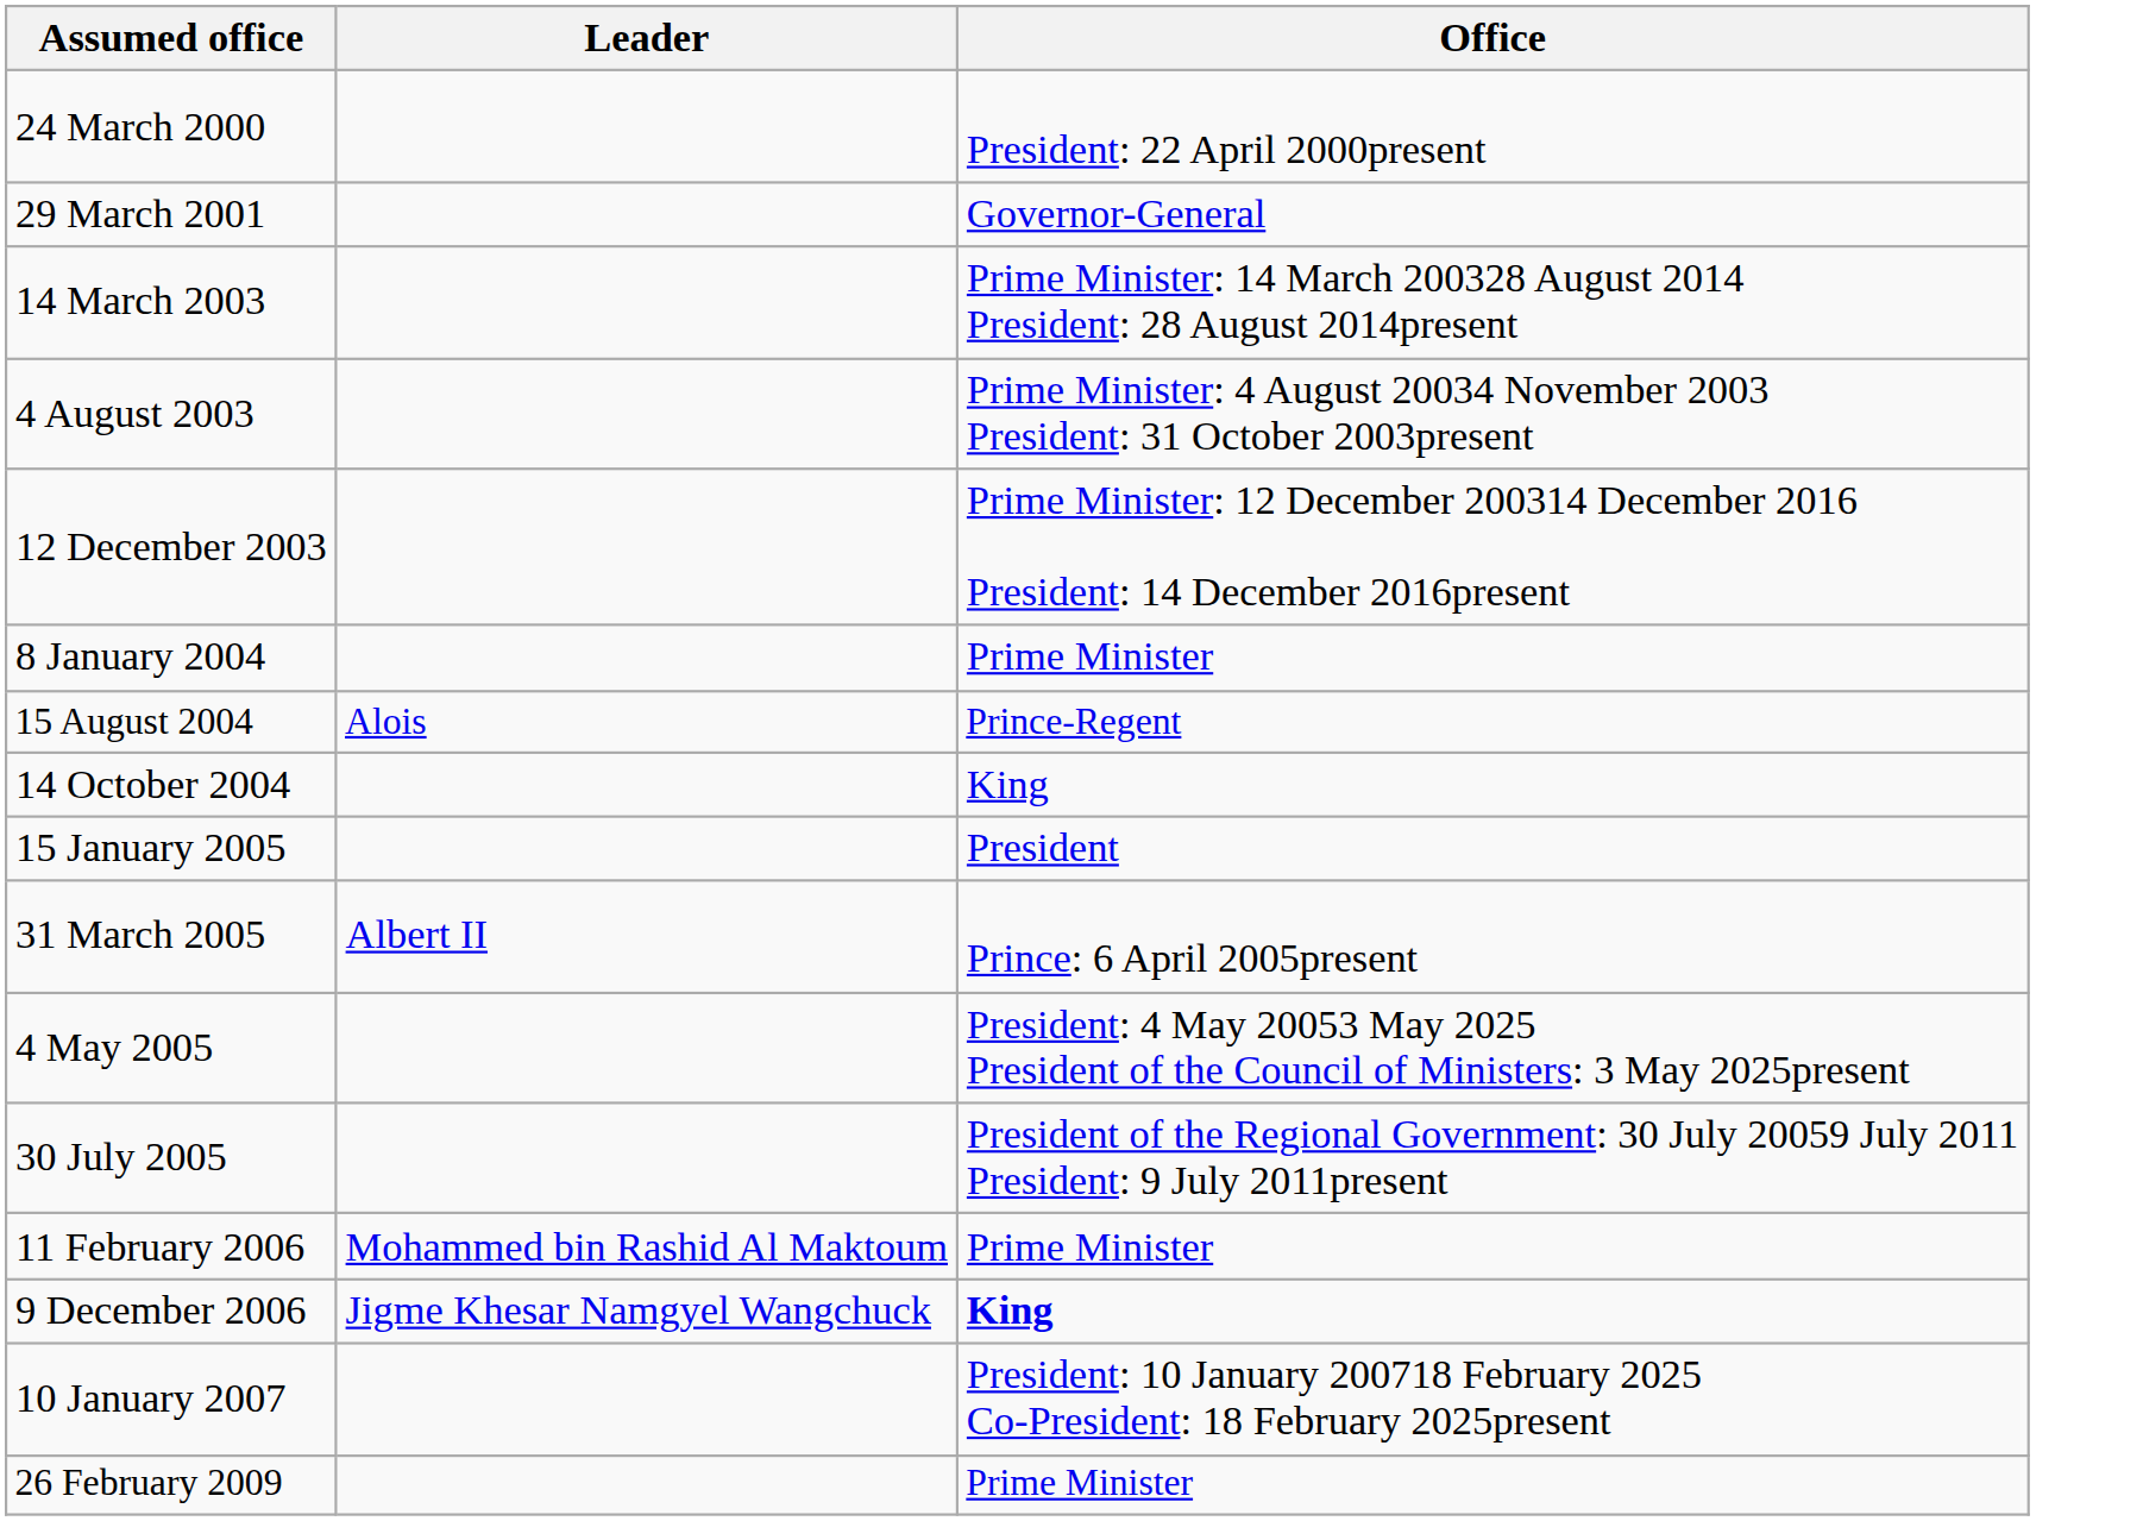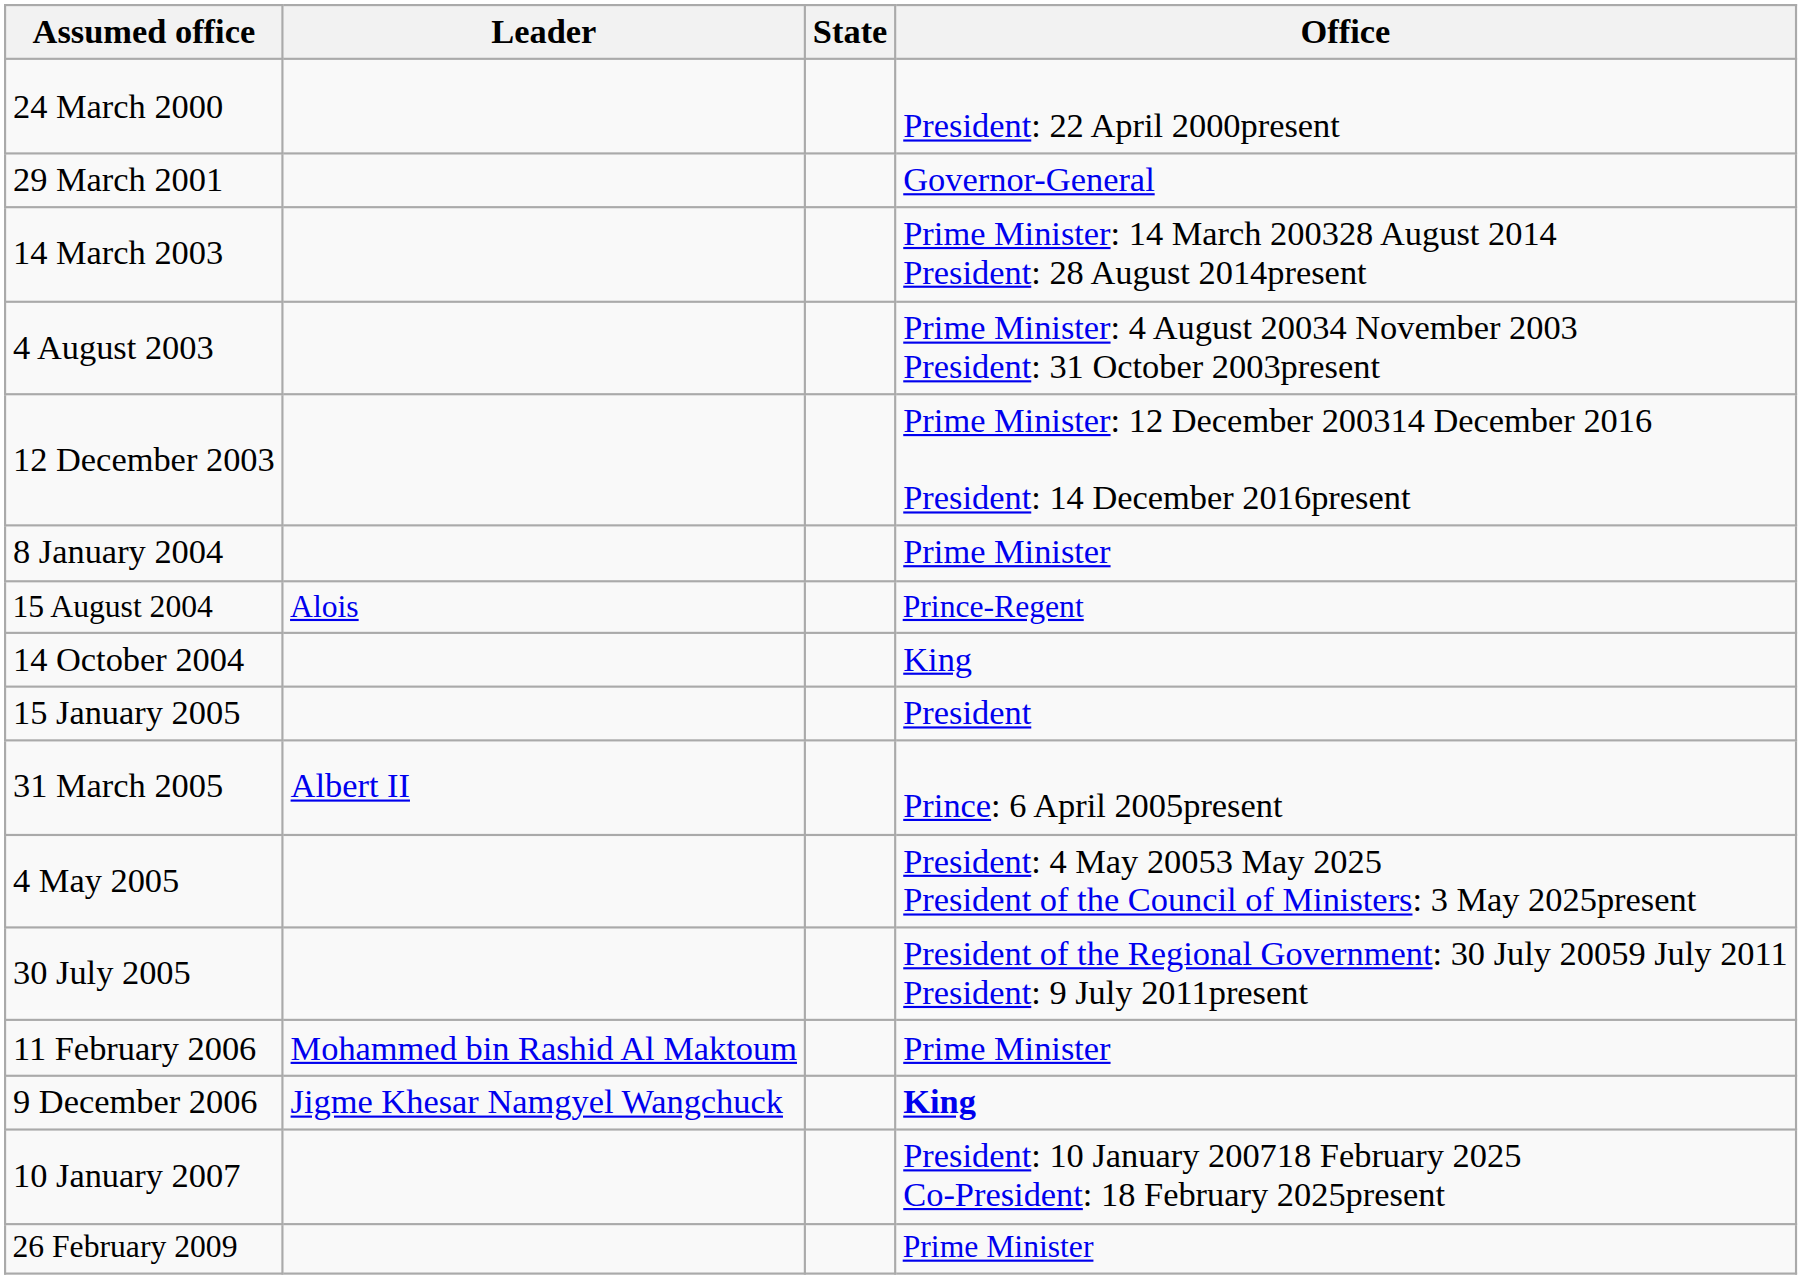+ column: State
